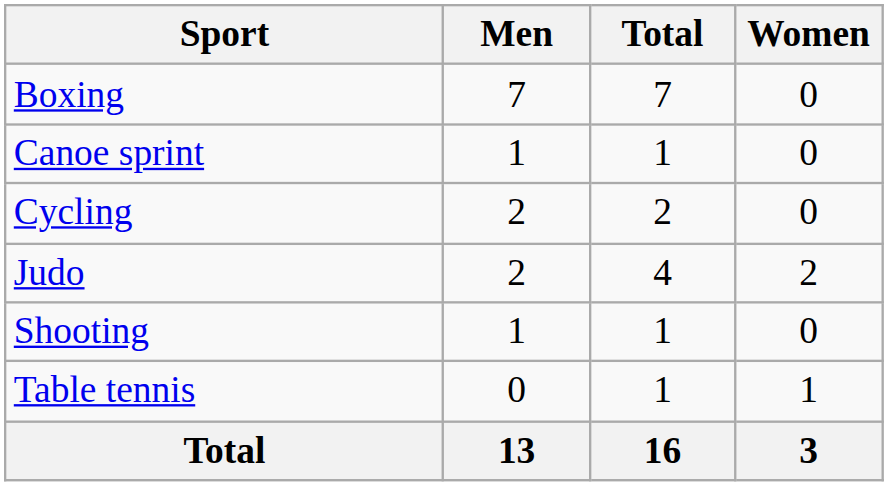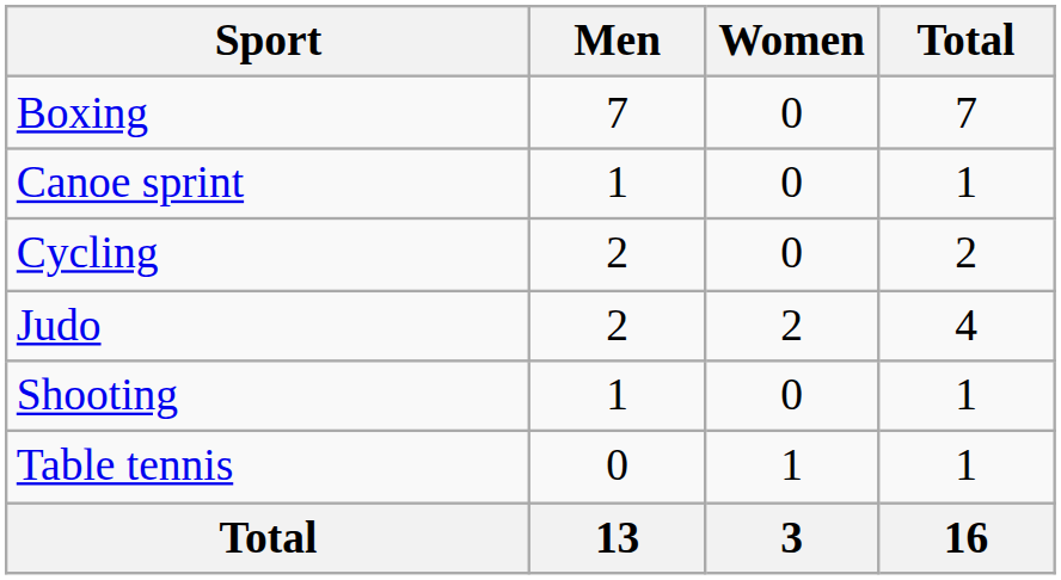columns swapped: Women <-> Total
